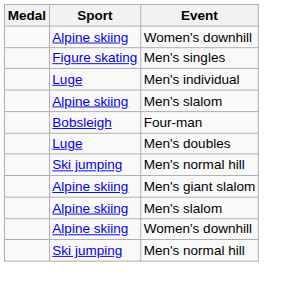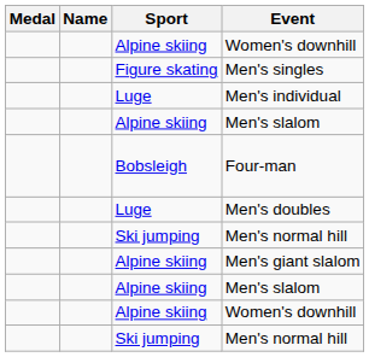+ column: Name
